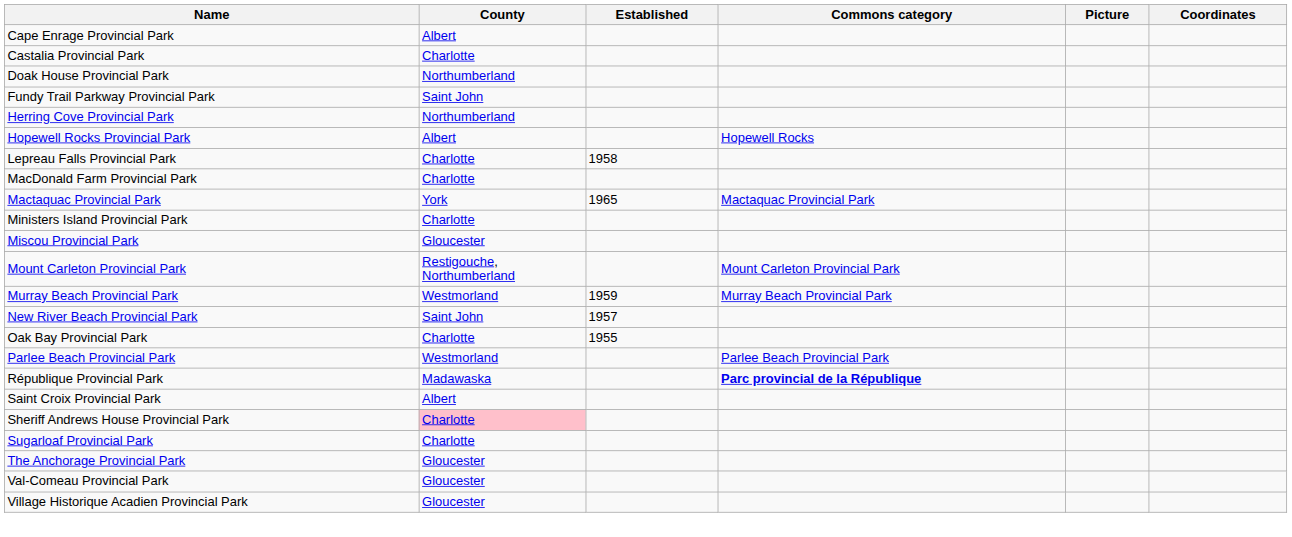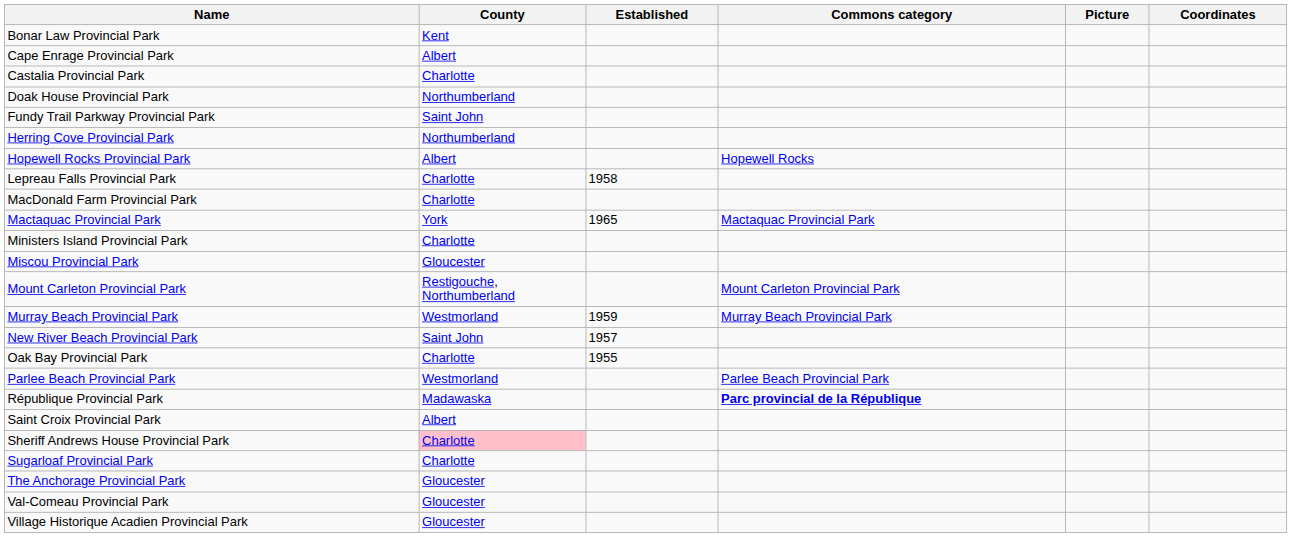+ row: Bonar Law Provincial Park | Kent
